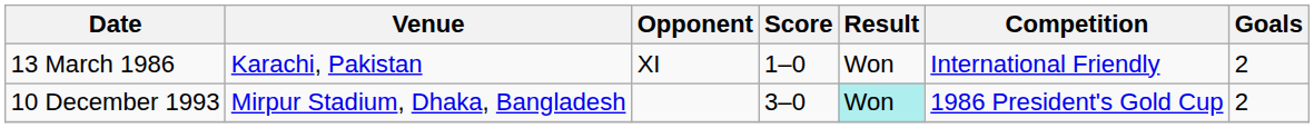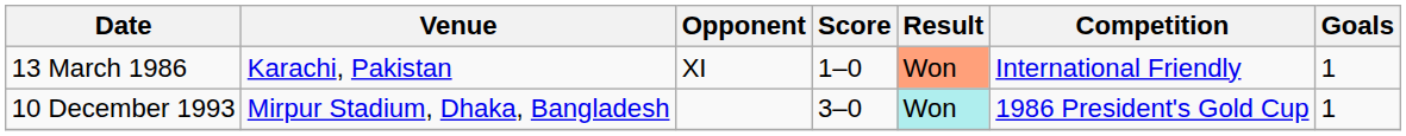13 March 1986 | Result: no background -> lightsalmon background
13 March 1986 | Goals: 2 -> 1
10 December 1993 | Goals: 2 -> 1
